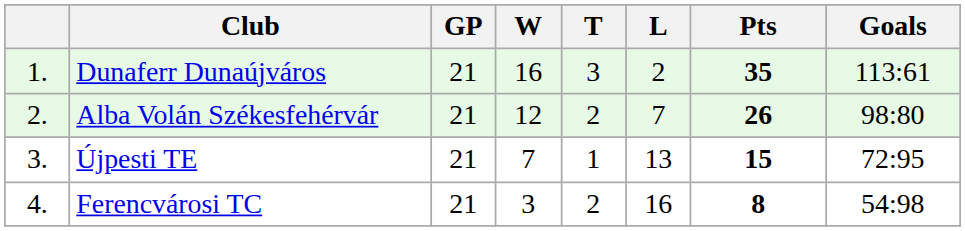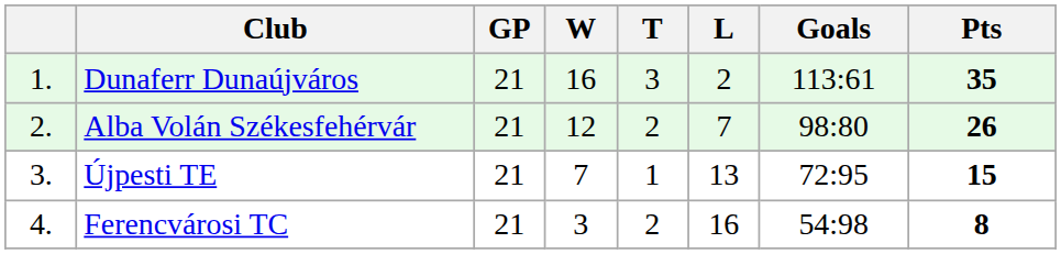columns swapped: Goals <-> Pts
